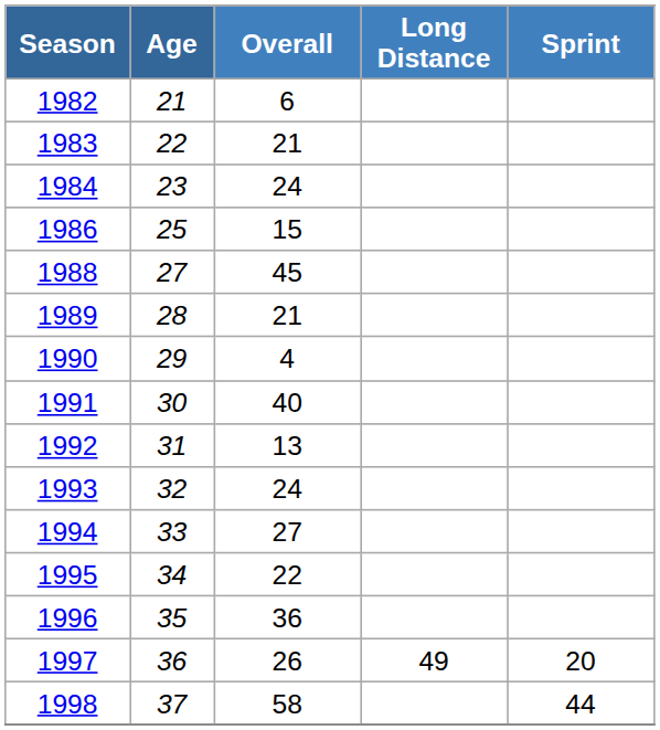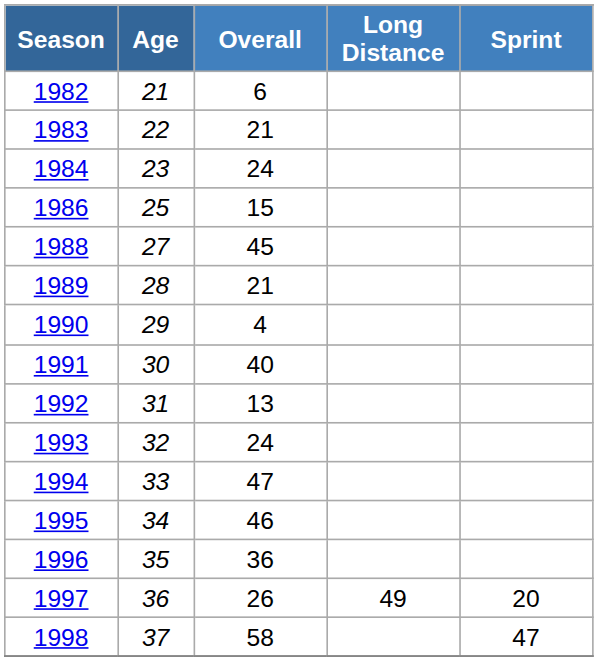1994 | Overall: 27 -> 47
1995 | Overall: 22 -> 46
1998 | Sprint: 44 -> 47
